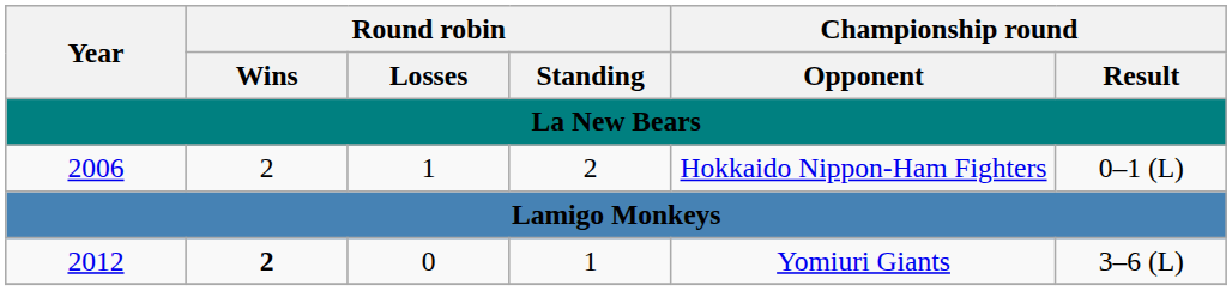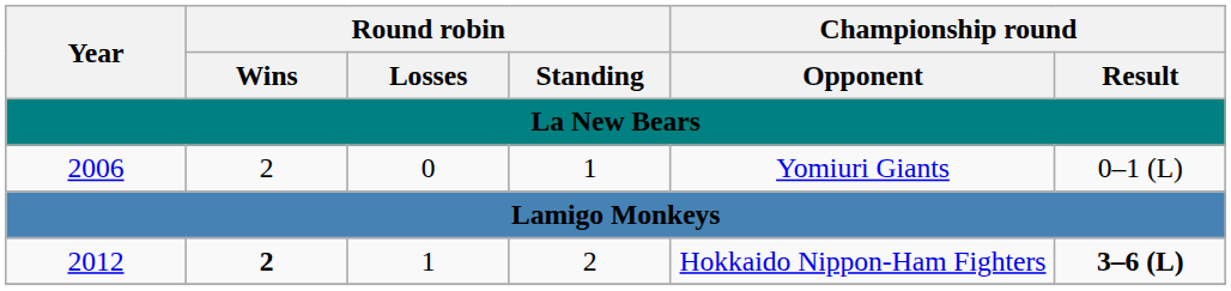2006 | Round robin / Losses: 1 -> 0
2006 | Round robin / Standing: 2 -> 1
2006 | Championship round / Opponent: Hokkaido Nippon-Ham Fighters -> Yomiuri Giants
2012 | Round robin / Losses: 0 -> 1
2012 | Round robin / Standing: 1 -> 2
2012 | Championship round / Opponent: Yomiuri Giants -> Hokkaido Nippon-Ham Fighters
2012 | Championship round / Result: normal -> bold
